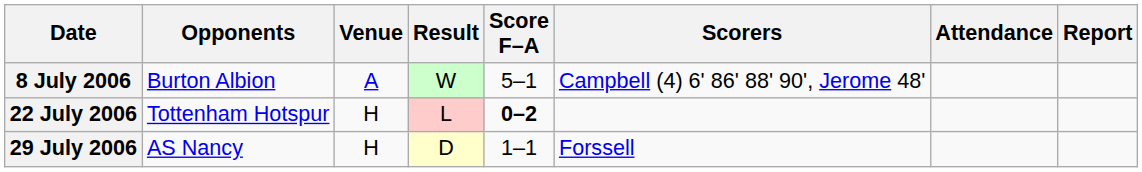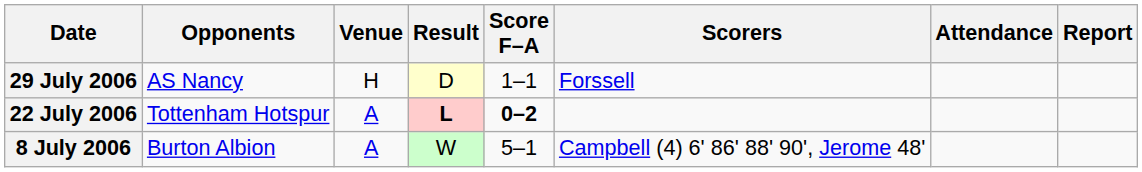rows swapped: 8 July 2006 <-> 29 July 2006
22 July 2006 | Venue: H -> A
22 July 2006 | Result: normal -> bold
